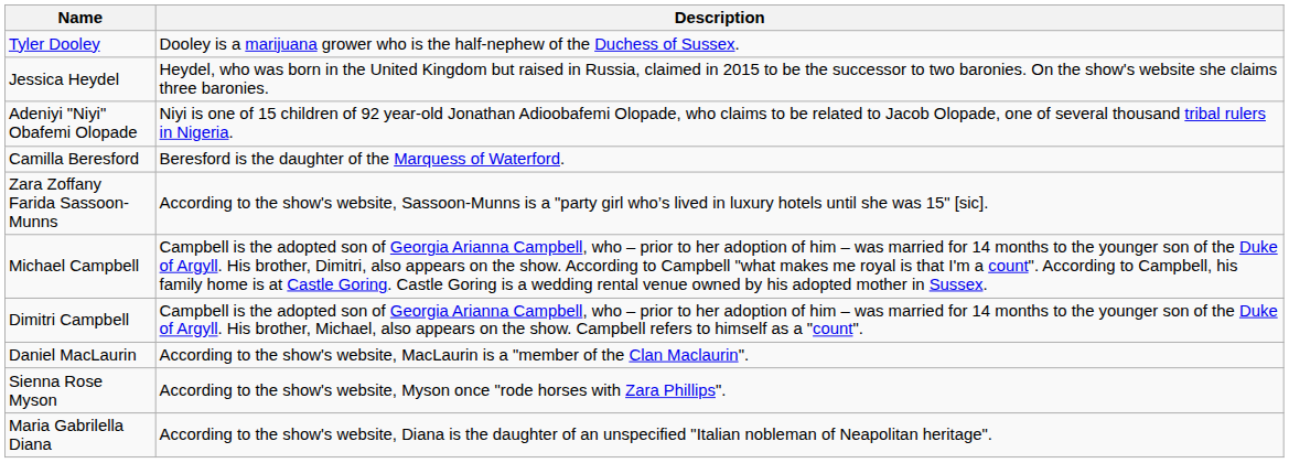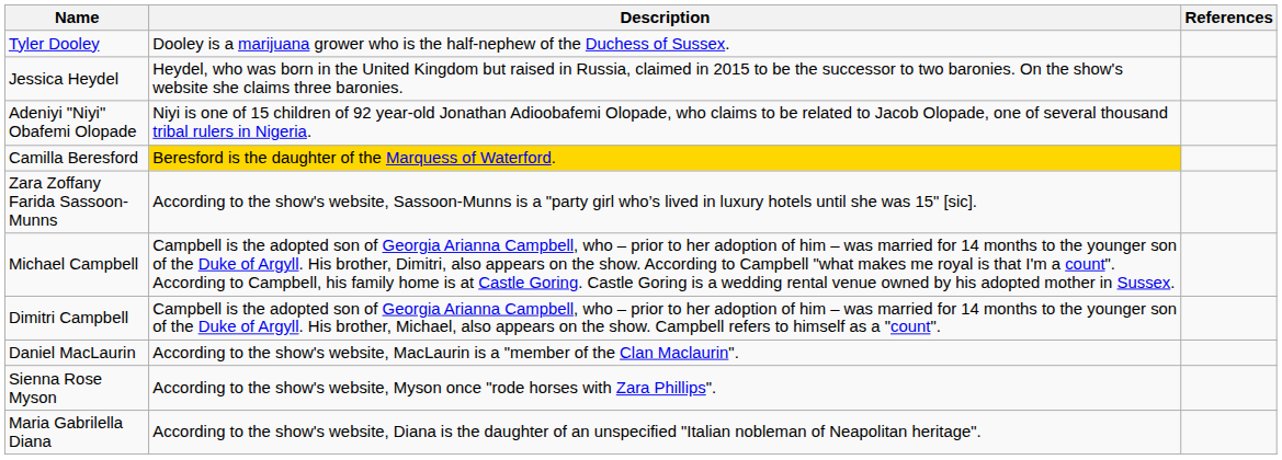+ column: References
Camilla Beresford | Description: no background -> gold background
